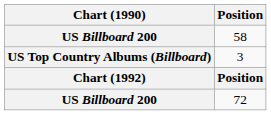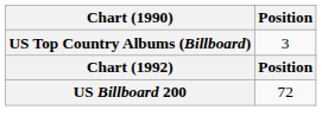- row: US Billboard 200 | 58
